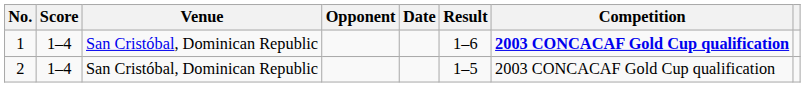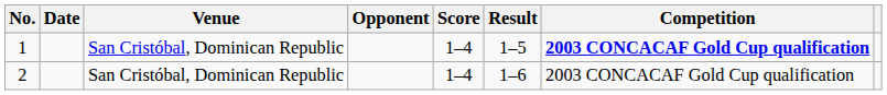columns swapped: Date <-> Score
1 | Result: 1–6 -> 1–5
2 | Result: 1–5 -> 1–6
